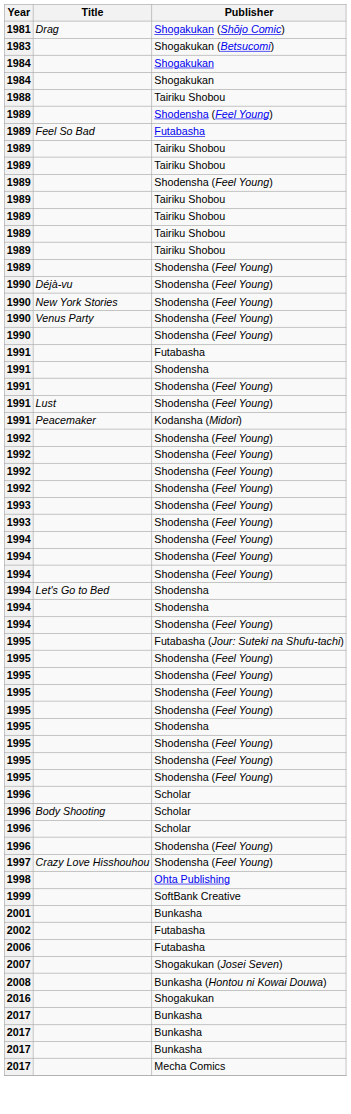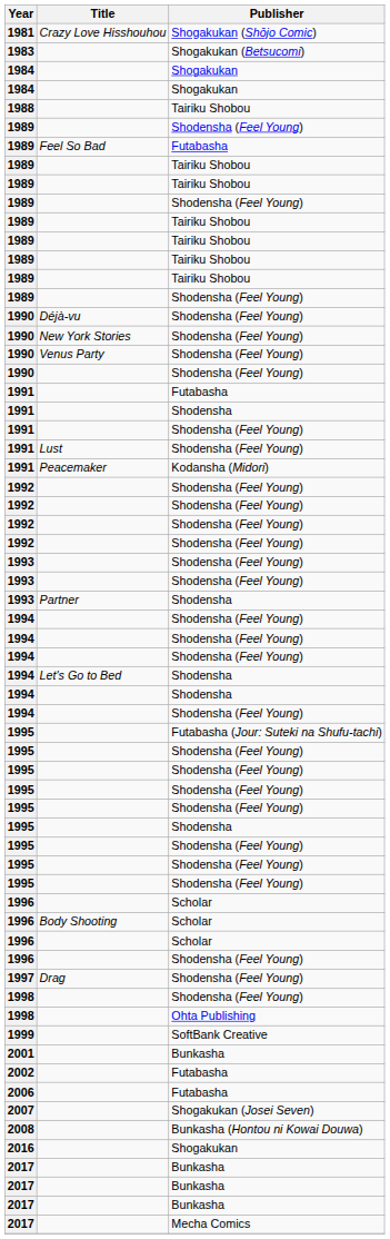1981 | Title: Drag -> Crazy Love Hisshouhou
+ row: 1993 | Partner | Shodensha
1997 | Title: Crazy Love Hisshouhou -> Drag
+ row: 1998 | Shodensha (Feel Young)
